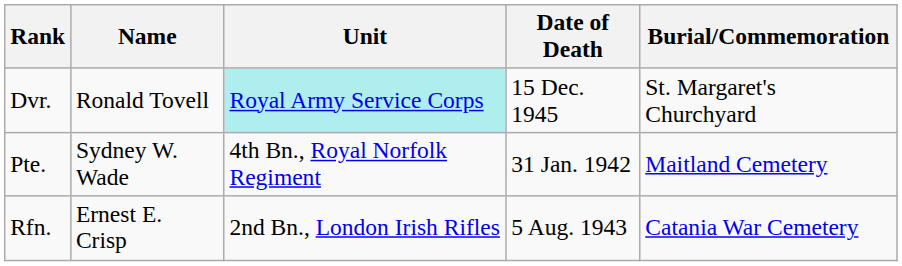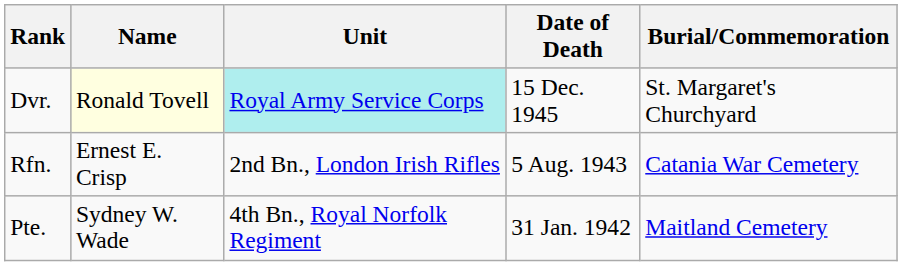Dvr. | Name: no background -> lightyellow background
rows swapped: Pte. <-> Rfn.
